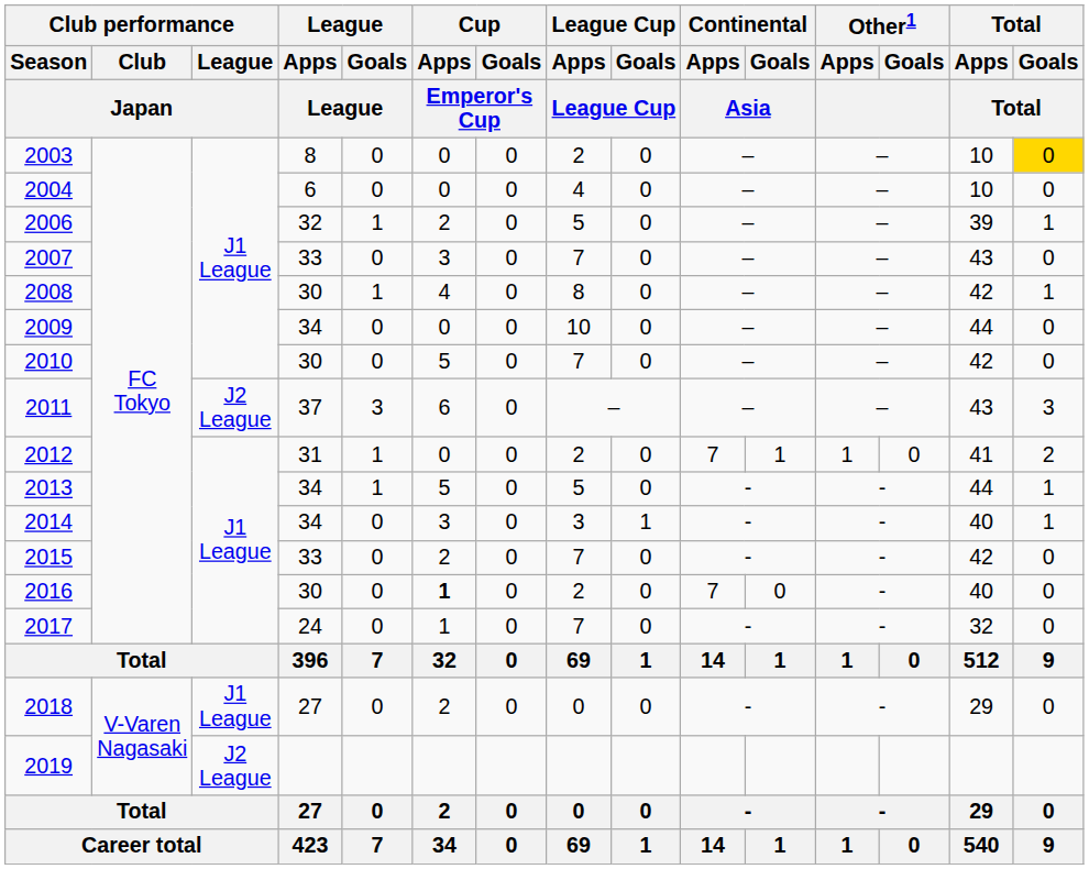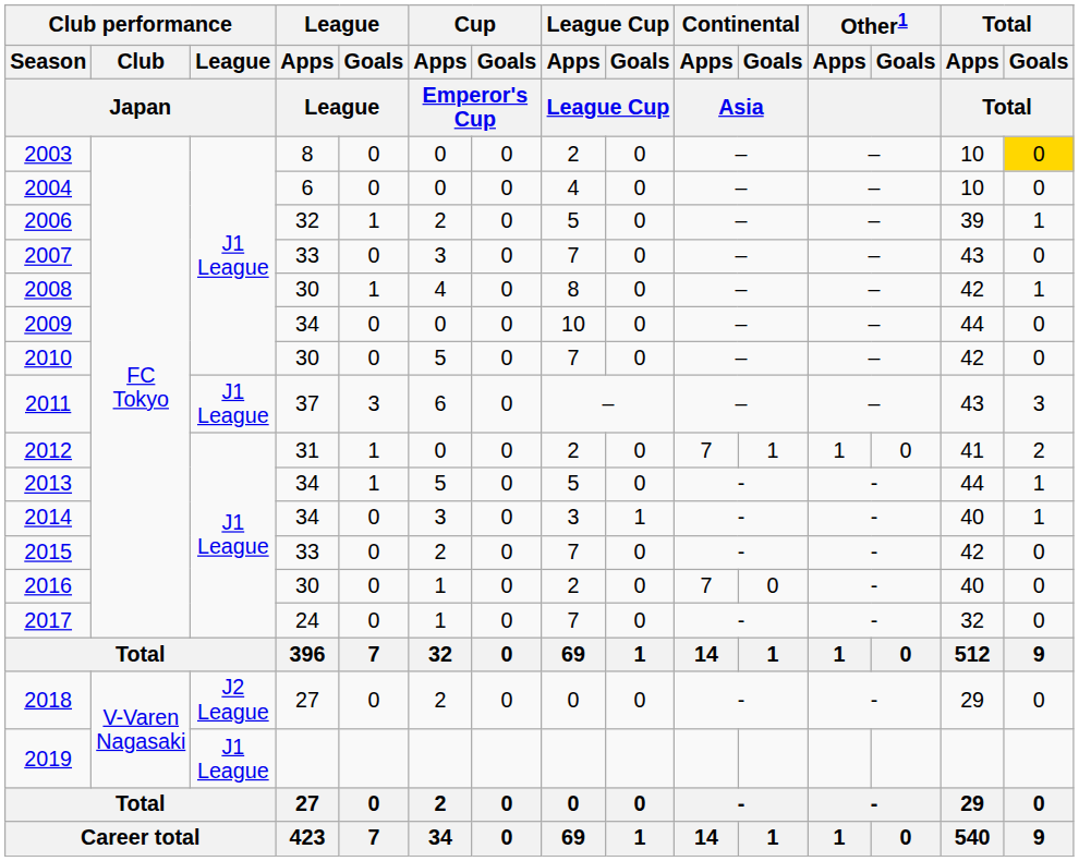2011 | Club performance / League / Japan: J2 League -> J1 League
2016 | Cup / Apps / Emperor's Cup: bold -> normal
2018 | Club performance / League / Japan: J1 League -> J2 League
2019 | Club performance / League / Japan: J2 League -> J1 League
